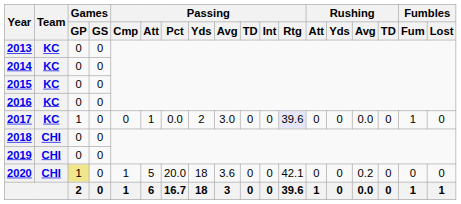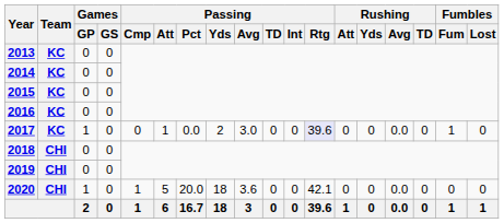2020 | Games / GP: khaki background -> no background
2020 | Rushing / Avg: 0.2 -> 0.0
